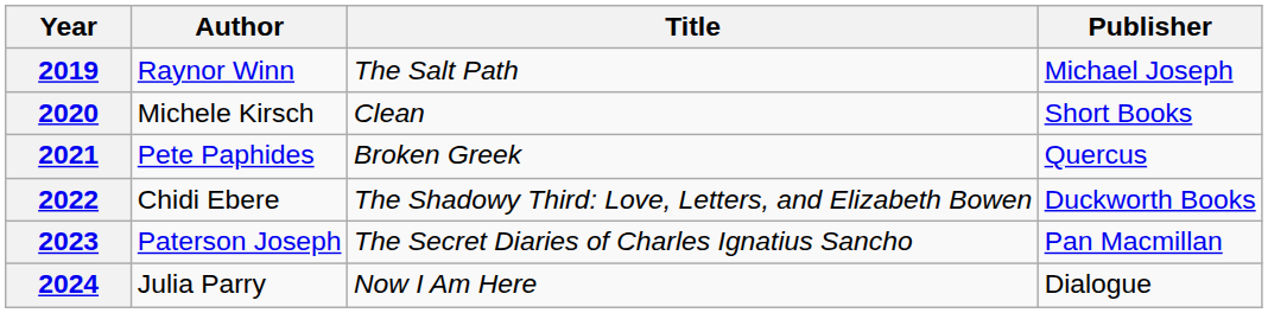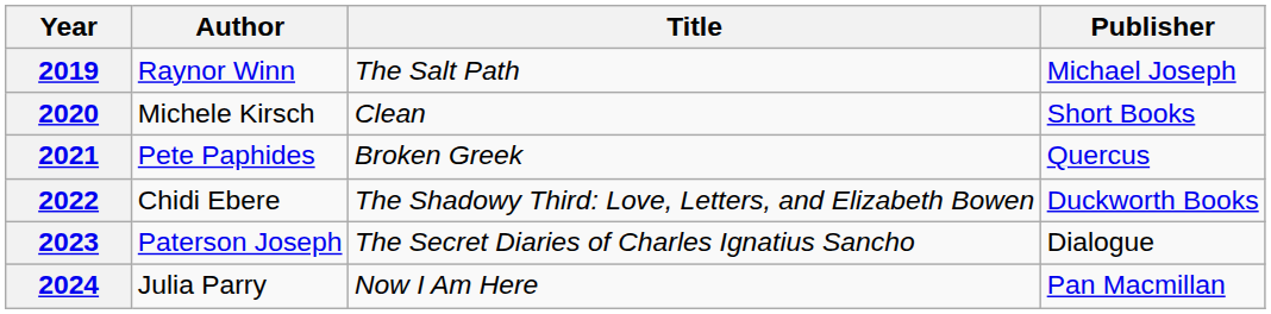2023 | Publisher: Pan Macmillan -> Dialogue
2024 | Publisher: Dialogue -> Pan Macmillan
